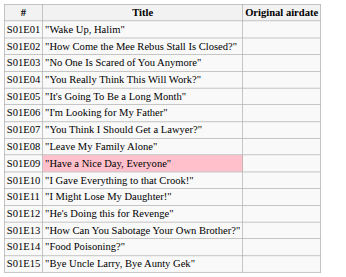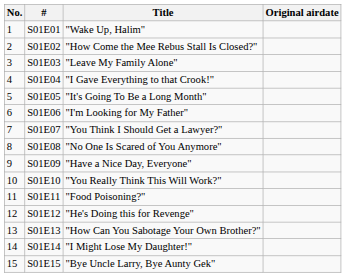+ column: No. | 1 | 2 | 3 | 4 | 5 | 6 | 7 | 8 | 9 | 10 | 11 | 12 | 13 | 14 | 15
S01E03 | Title: "No One Is Scared of You Anymore" -> "Leave My Family Alone"
S01E04 | Title: "You Really Think This Will Work?" -> "I Gave Everything to that Crook!"
S01E08 | Title: "Leave My Family Alone" -> "No One Is Scared of You Anymore"
S01E09 | Title: pink background -> no background
S01E10 | Title: "I Gave Everything to that Crook!" -> "You Really Think This Will Work?"
S01E11 | Title: "I Might Lose My Daughter!" -> "Food Poisoning?"
S01E14 | Title: "Food Poisoning?" -> "I Might Lose My Daughter!"
